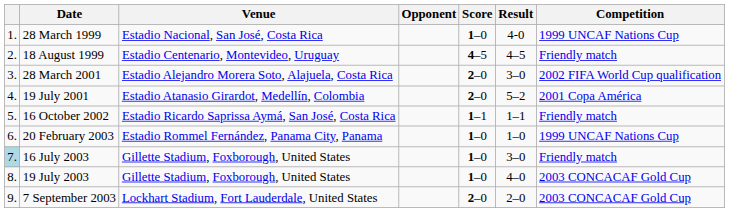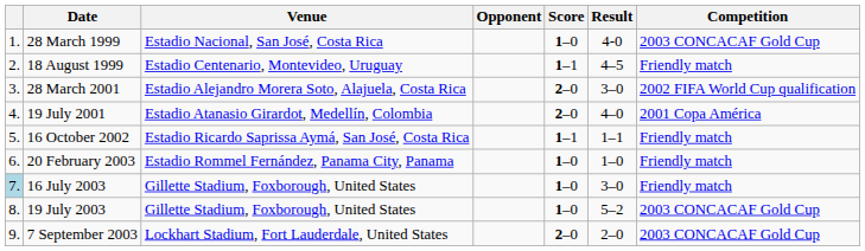28 March 1999 | Competition: 1999 UNCAF Nations Cup -> 2003 CONCACAF Gold Cup
18 August 1999 | Score: 4–5 -> 1–1
19 July 2001 | Result: 5–2 -> 4–0
20 February 2003 | Competition: 1999 UNCAF Nations Cup -> Friendly match
19 July 2003 | Result: 4–0 -> 5–2
